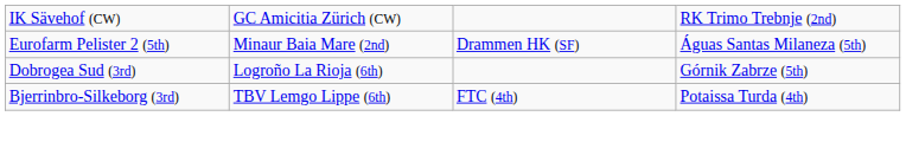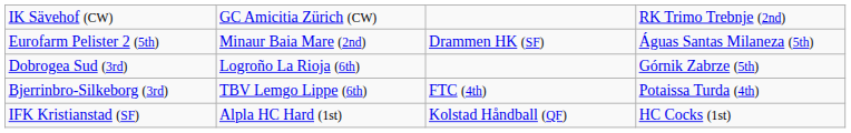+ row: IFK Kristianstad (SF) | Alpla HC Hard (1st) | Kolstad Håndball (QF) | HC Cocks (1st)
